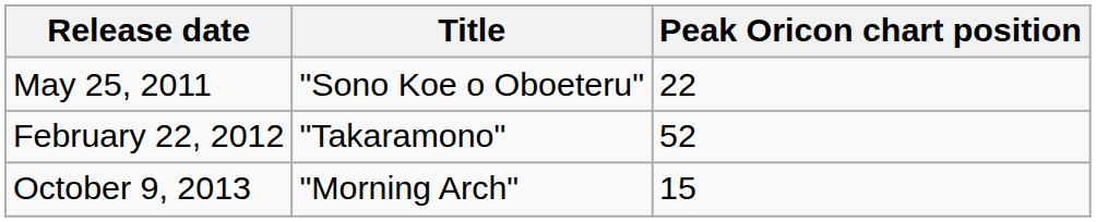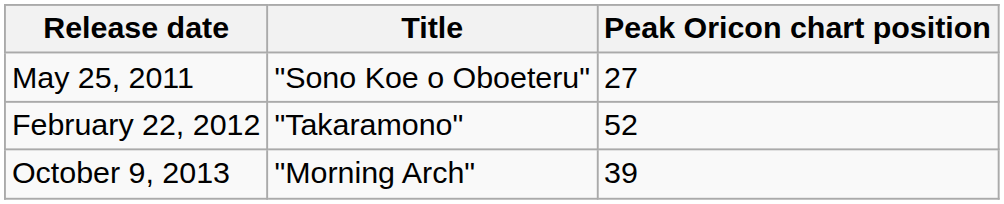May 25, 2011 | Peak Oricon chart position: 22 -> 27
October 9, 2013 | Peak Oricon chart position: 15 -> 39
